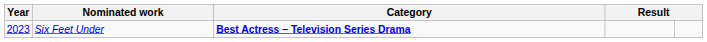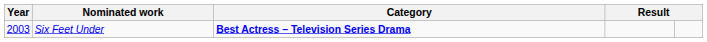Six Feet Under | Year: 2023 -> 2003
